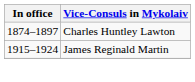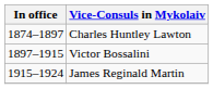+ row: 1897–1915 | Victor Bossalini
